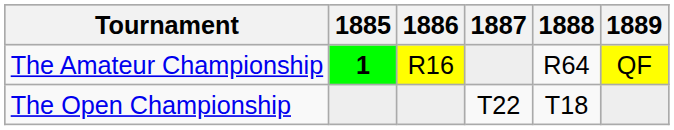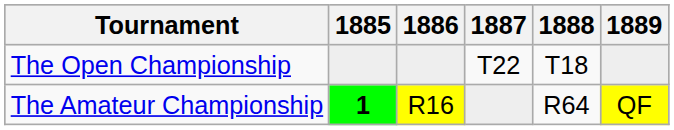rows swapped: The Open Championship <-> The Amateur Championship
